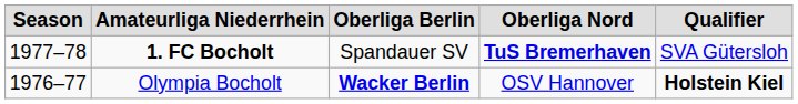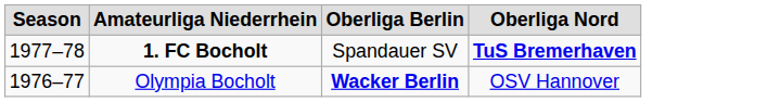- column: Qualifier | SVA Gütersloh | Holstein Kiel
